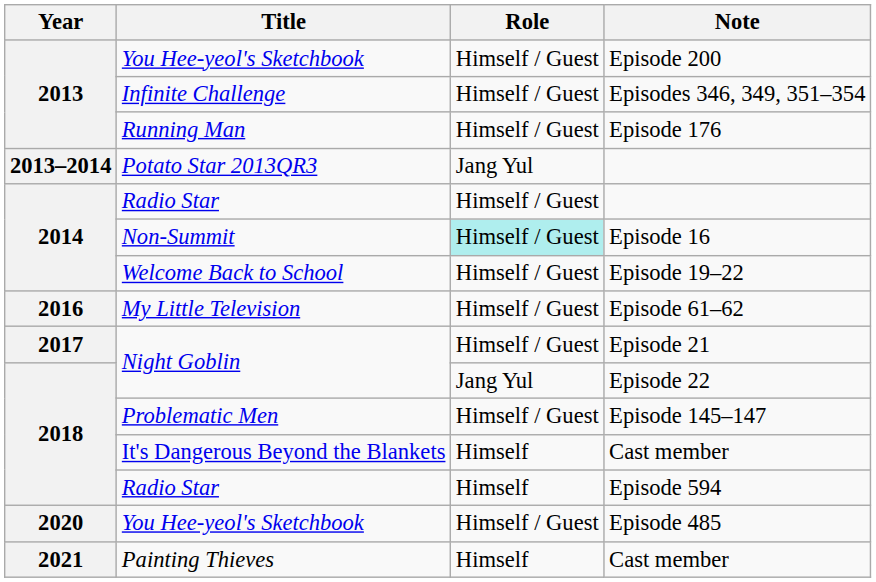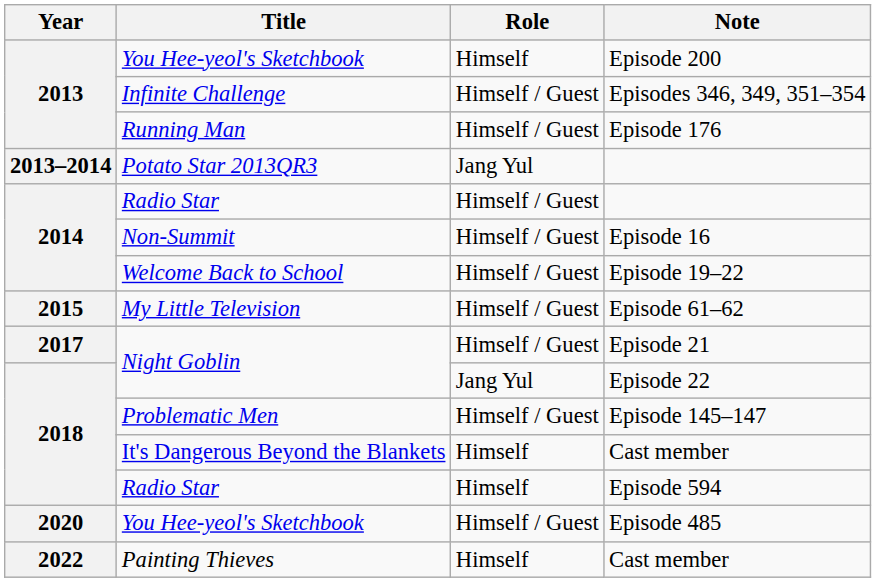Episode 200 | Role: Himself / Guest -> Himself
Episode 16 | Role: paleturquoise background -> no background
Episode 61–62 | Year: 2016 -> 2015
Painting Thieves / Cast member | Year: 2021 -> 2022
